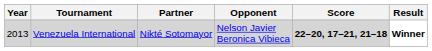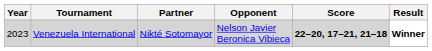Venezuela International | Year: 2013 -> 2023
